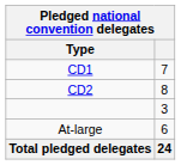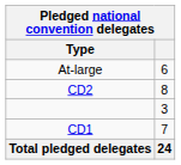rows swapped: CD1 <-> At-large
